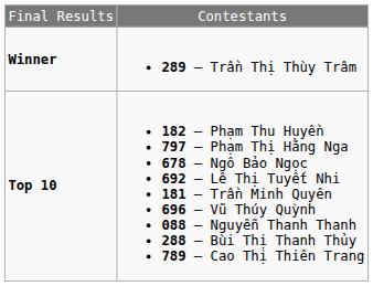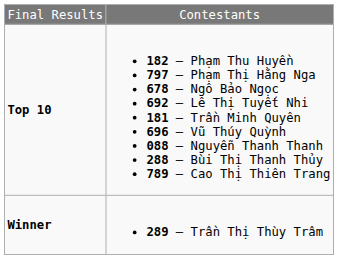rows swapped: Winner <-> Top 10
